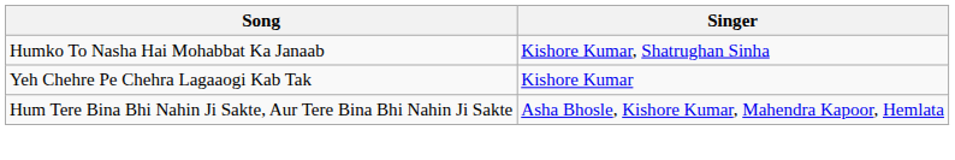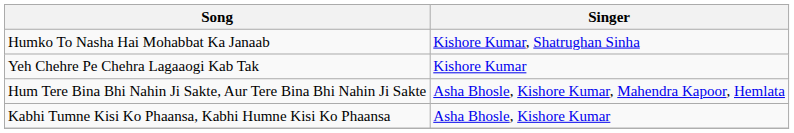+ row: Kabhi Tumne Kisi Ko Phaansa, Kabhi Humne Kisi Ko Phaansa | Asha Bhosle, Kishore Kumar
